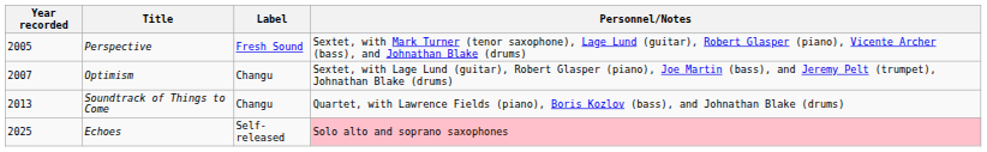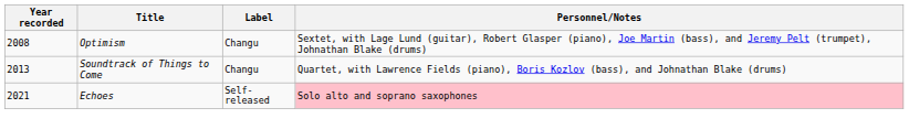- row: 2005 | Perspective | Fresh Sound | Sextet, with Mark Turner (tenor saxophone), Lage Lund (guitar), Robert Glasper (piano), Vicente Archer (bass), and Johnathan Blake (drums)
Optimism | Year recorded: 2007 -> 2008
Echoes | Year recorded: 2025 -> 2021
